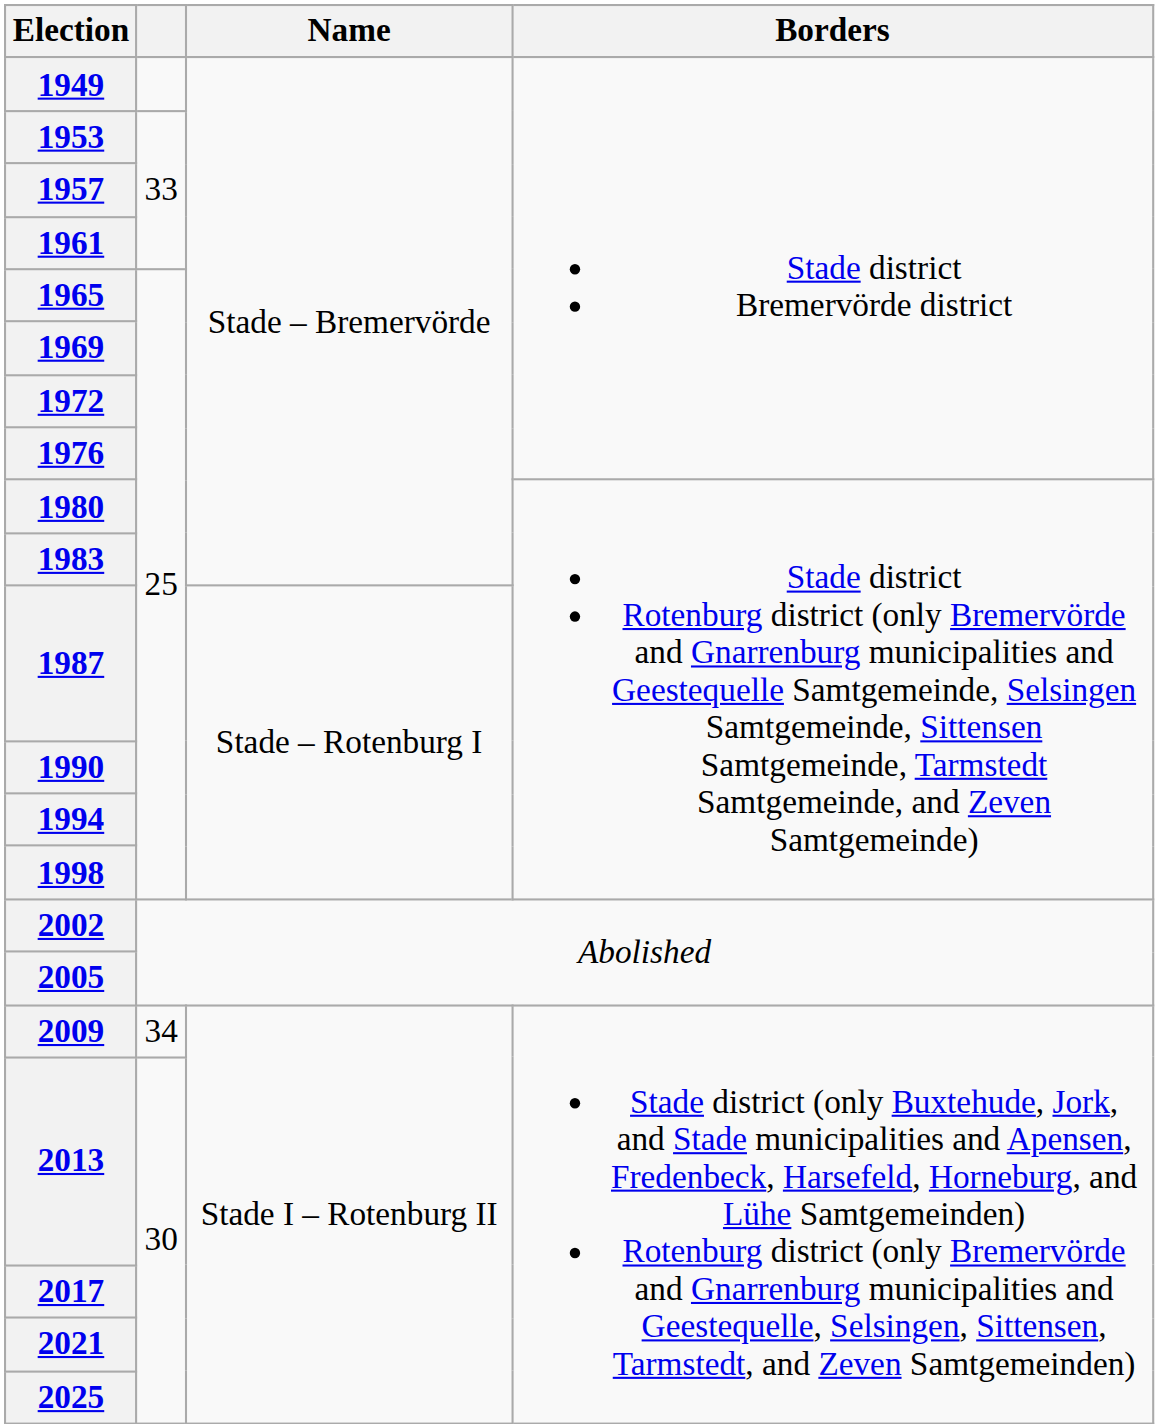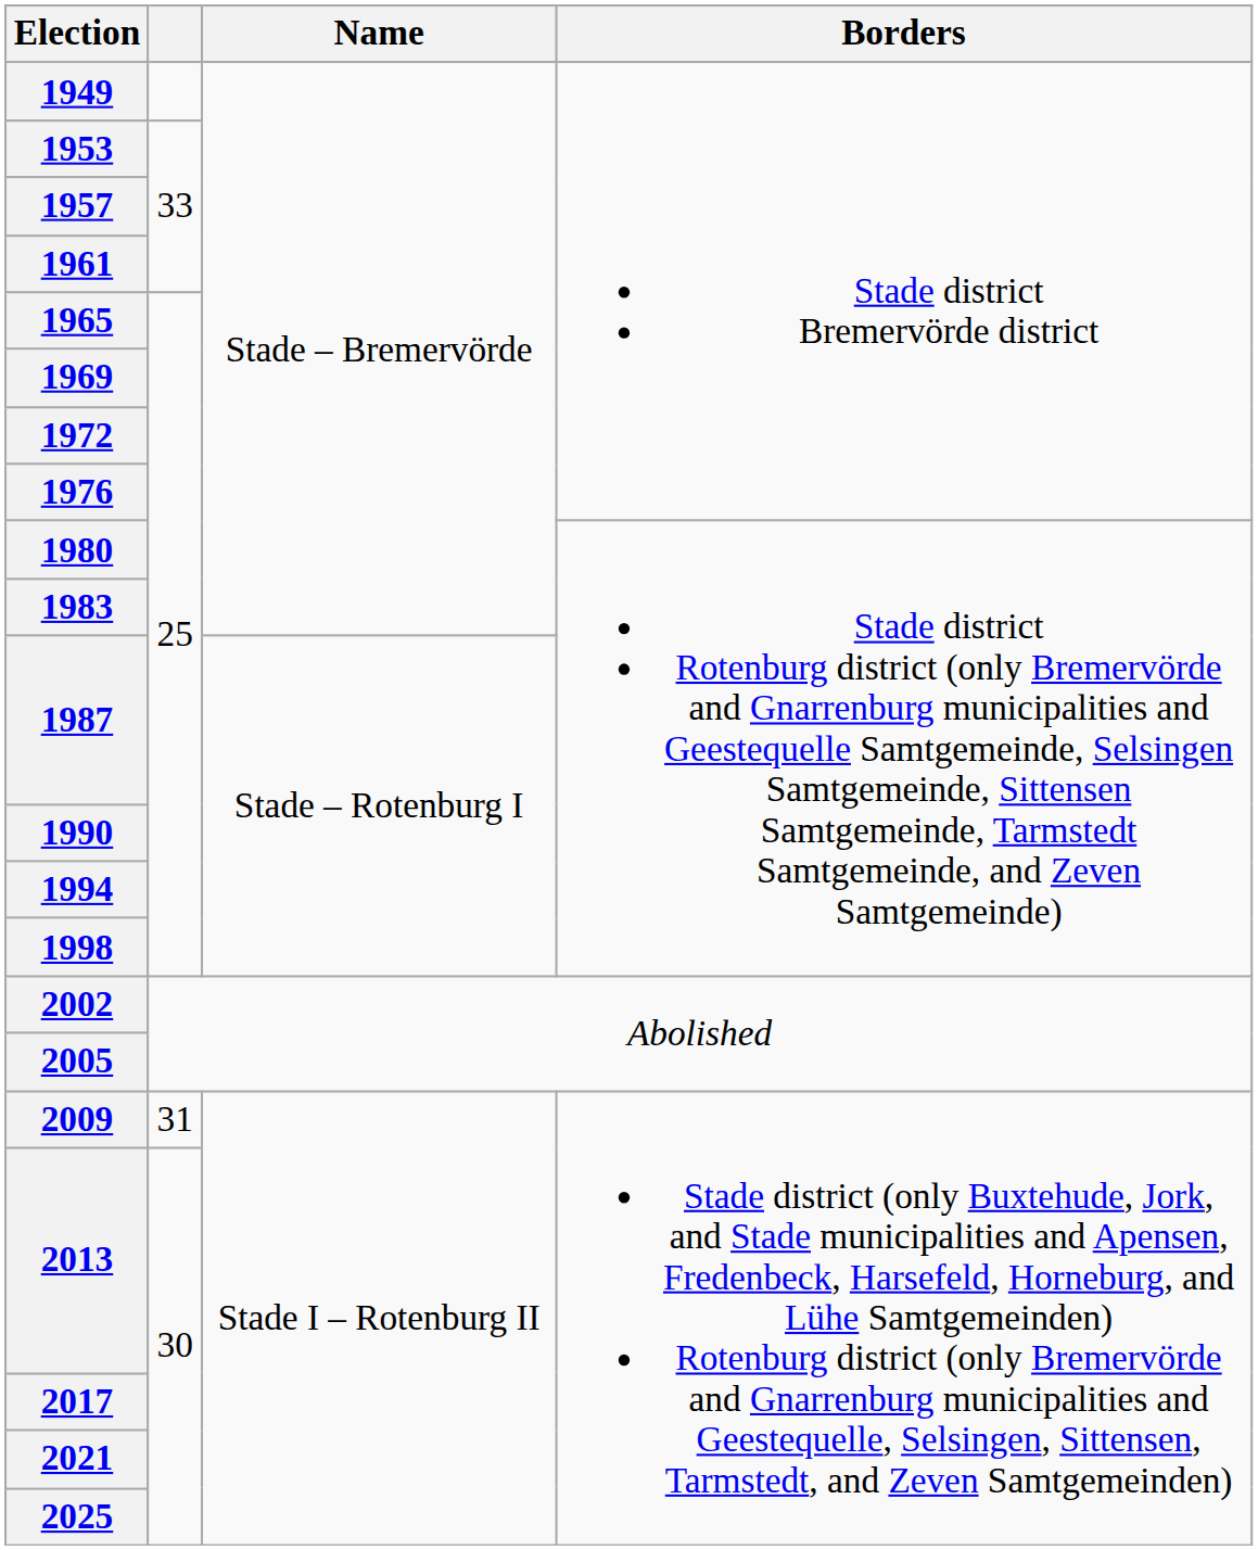2009 | column 2: 34 -> 31
